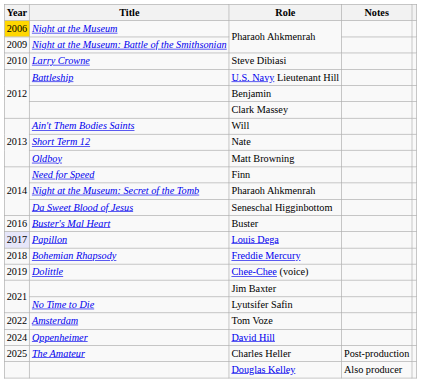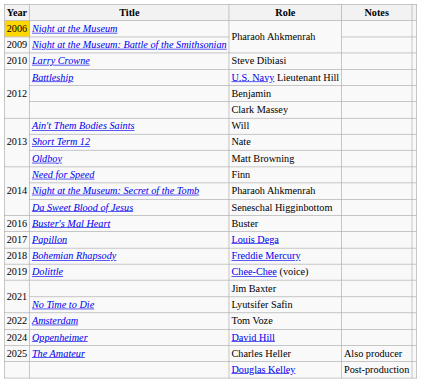Louis Dega | Year: lavender background -> no background
Charles Heller | Notes: Post-production -> Also producer
Douglas Kelley | Notes: Also producer -> Post-production
